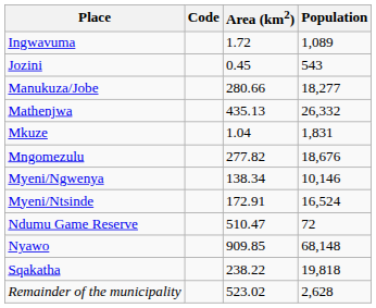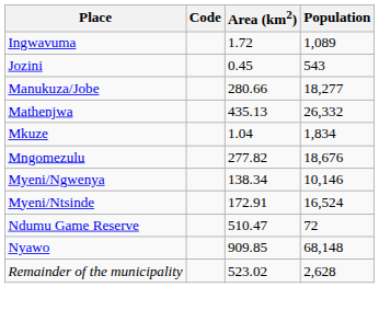Mkuze | Population: 1,831 -> 1,834
- row: Sqakatha | 238.22 | 19,818
